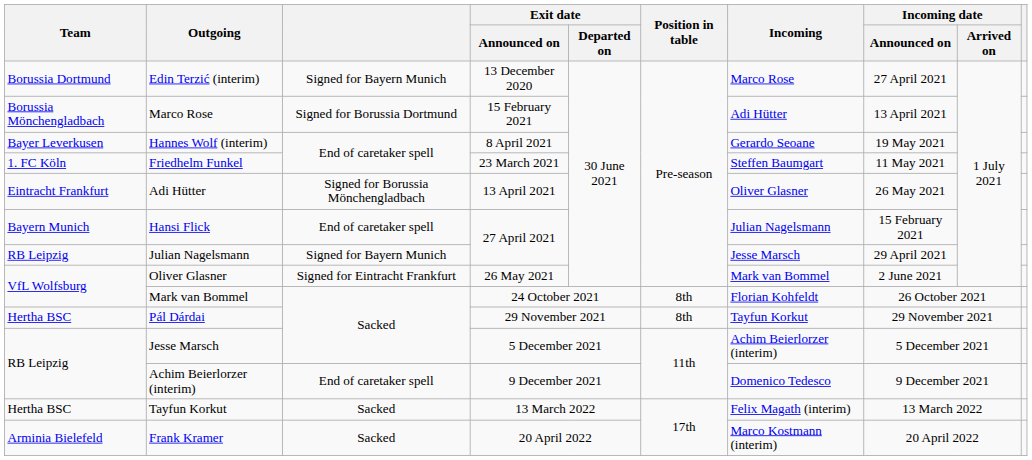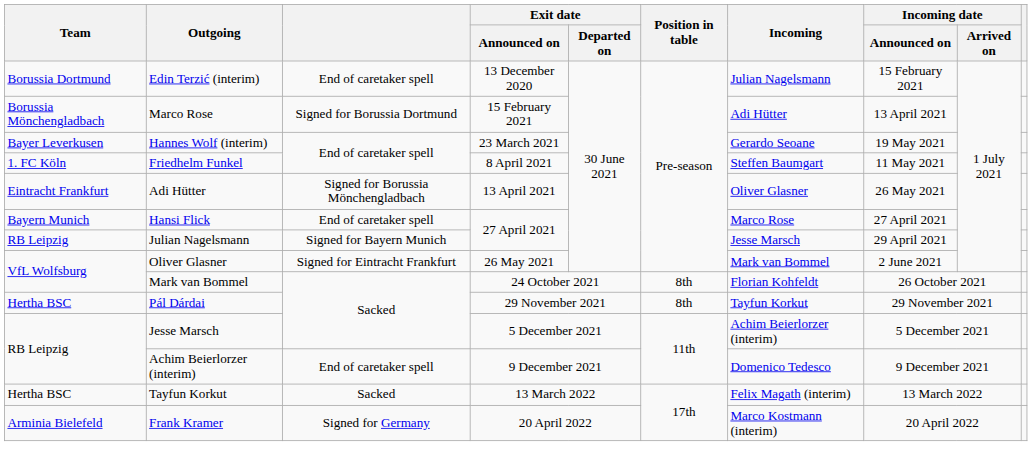Edin Terzić (interim) | column 3: Signed for Bayern Munich -> End of caretaker spell
Edin Terzić (interim) | Incoming: Marco Rose -> Julian Nagelsmann
Edin Terzić (interim) | Incoming date / Announced on: 27 April 2021 -> 15 February 2021
Hannes Wolf (interim) | Exit date / Announced on: 8 April 2021 -> 23 March 2021
Friedhelm Funkel | Exit date / Announced on: 23 March 2021 -> 8 April 2021
Hansi Flick | Incoming: Julian Nagelsmann -> Marco Rose
Hansi Flick | Incoming date / Announced on: 15 February 2021 -> 27 April 2021
Frank Kramer | column 3: Sacked -> Signed for Germany
